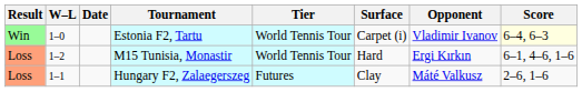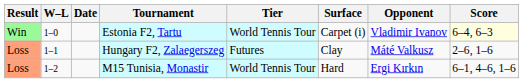rows swapped: Hungary F2, Zalaegerszeg <-> M15 Tunisia, Monastir
